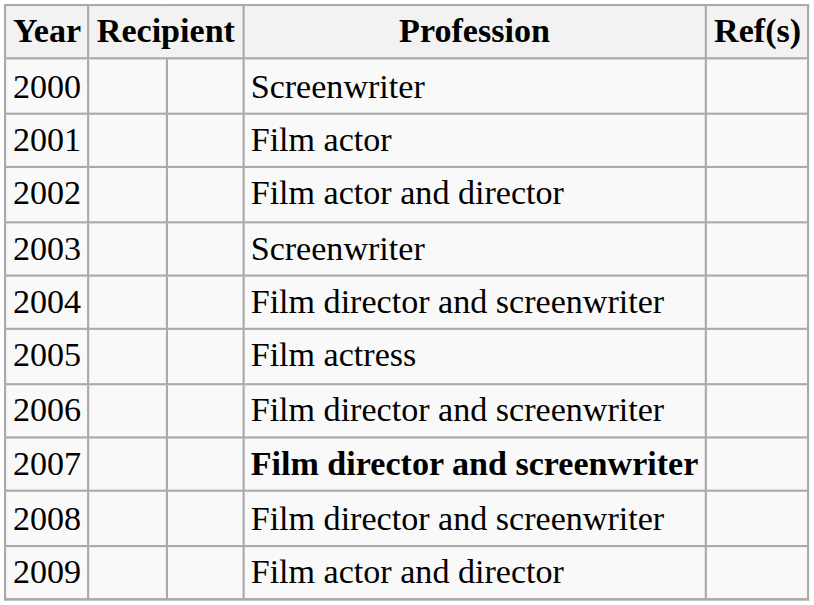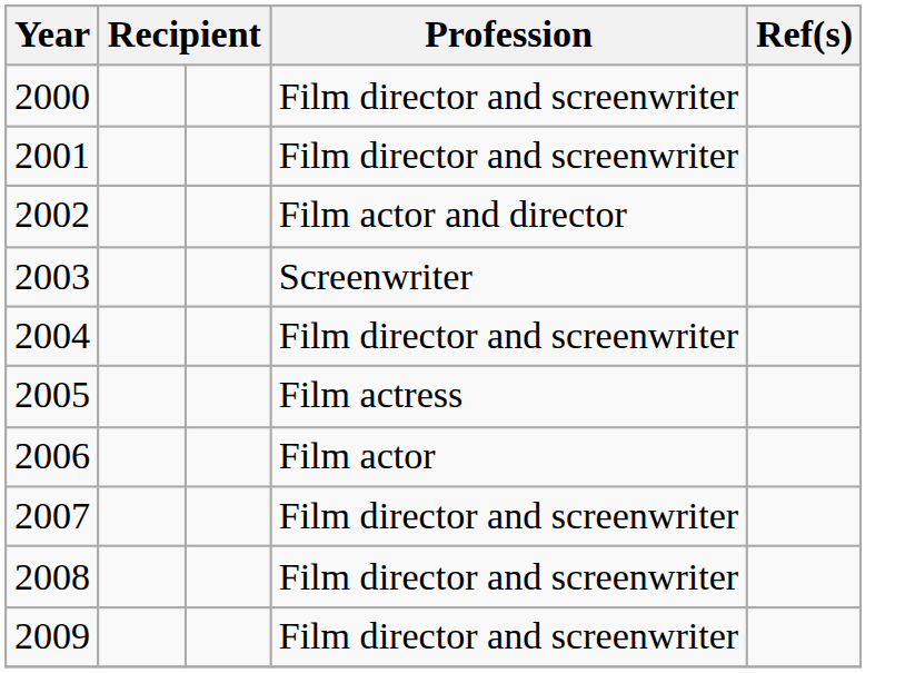2000 | Profession: Screenwriter -> Film director and screenwriter
2001 | Profession: Film actor -> Film director and screenwriter
2006 | Profession: Film director and screenwriter -> Film actor
2007 | Profession: bold -> normal
2009 | Profession: Film actor and director -> Film director and screenwriter
